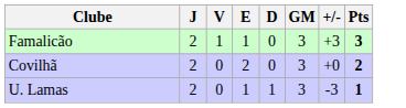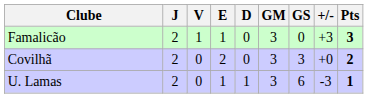+ column: GS | 0 | 3 | 6
